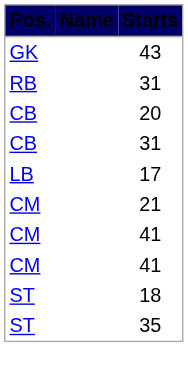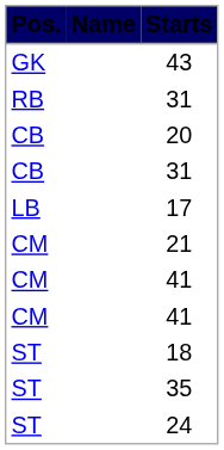+ row: ST | 24
